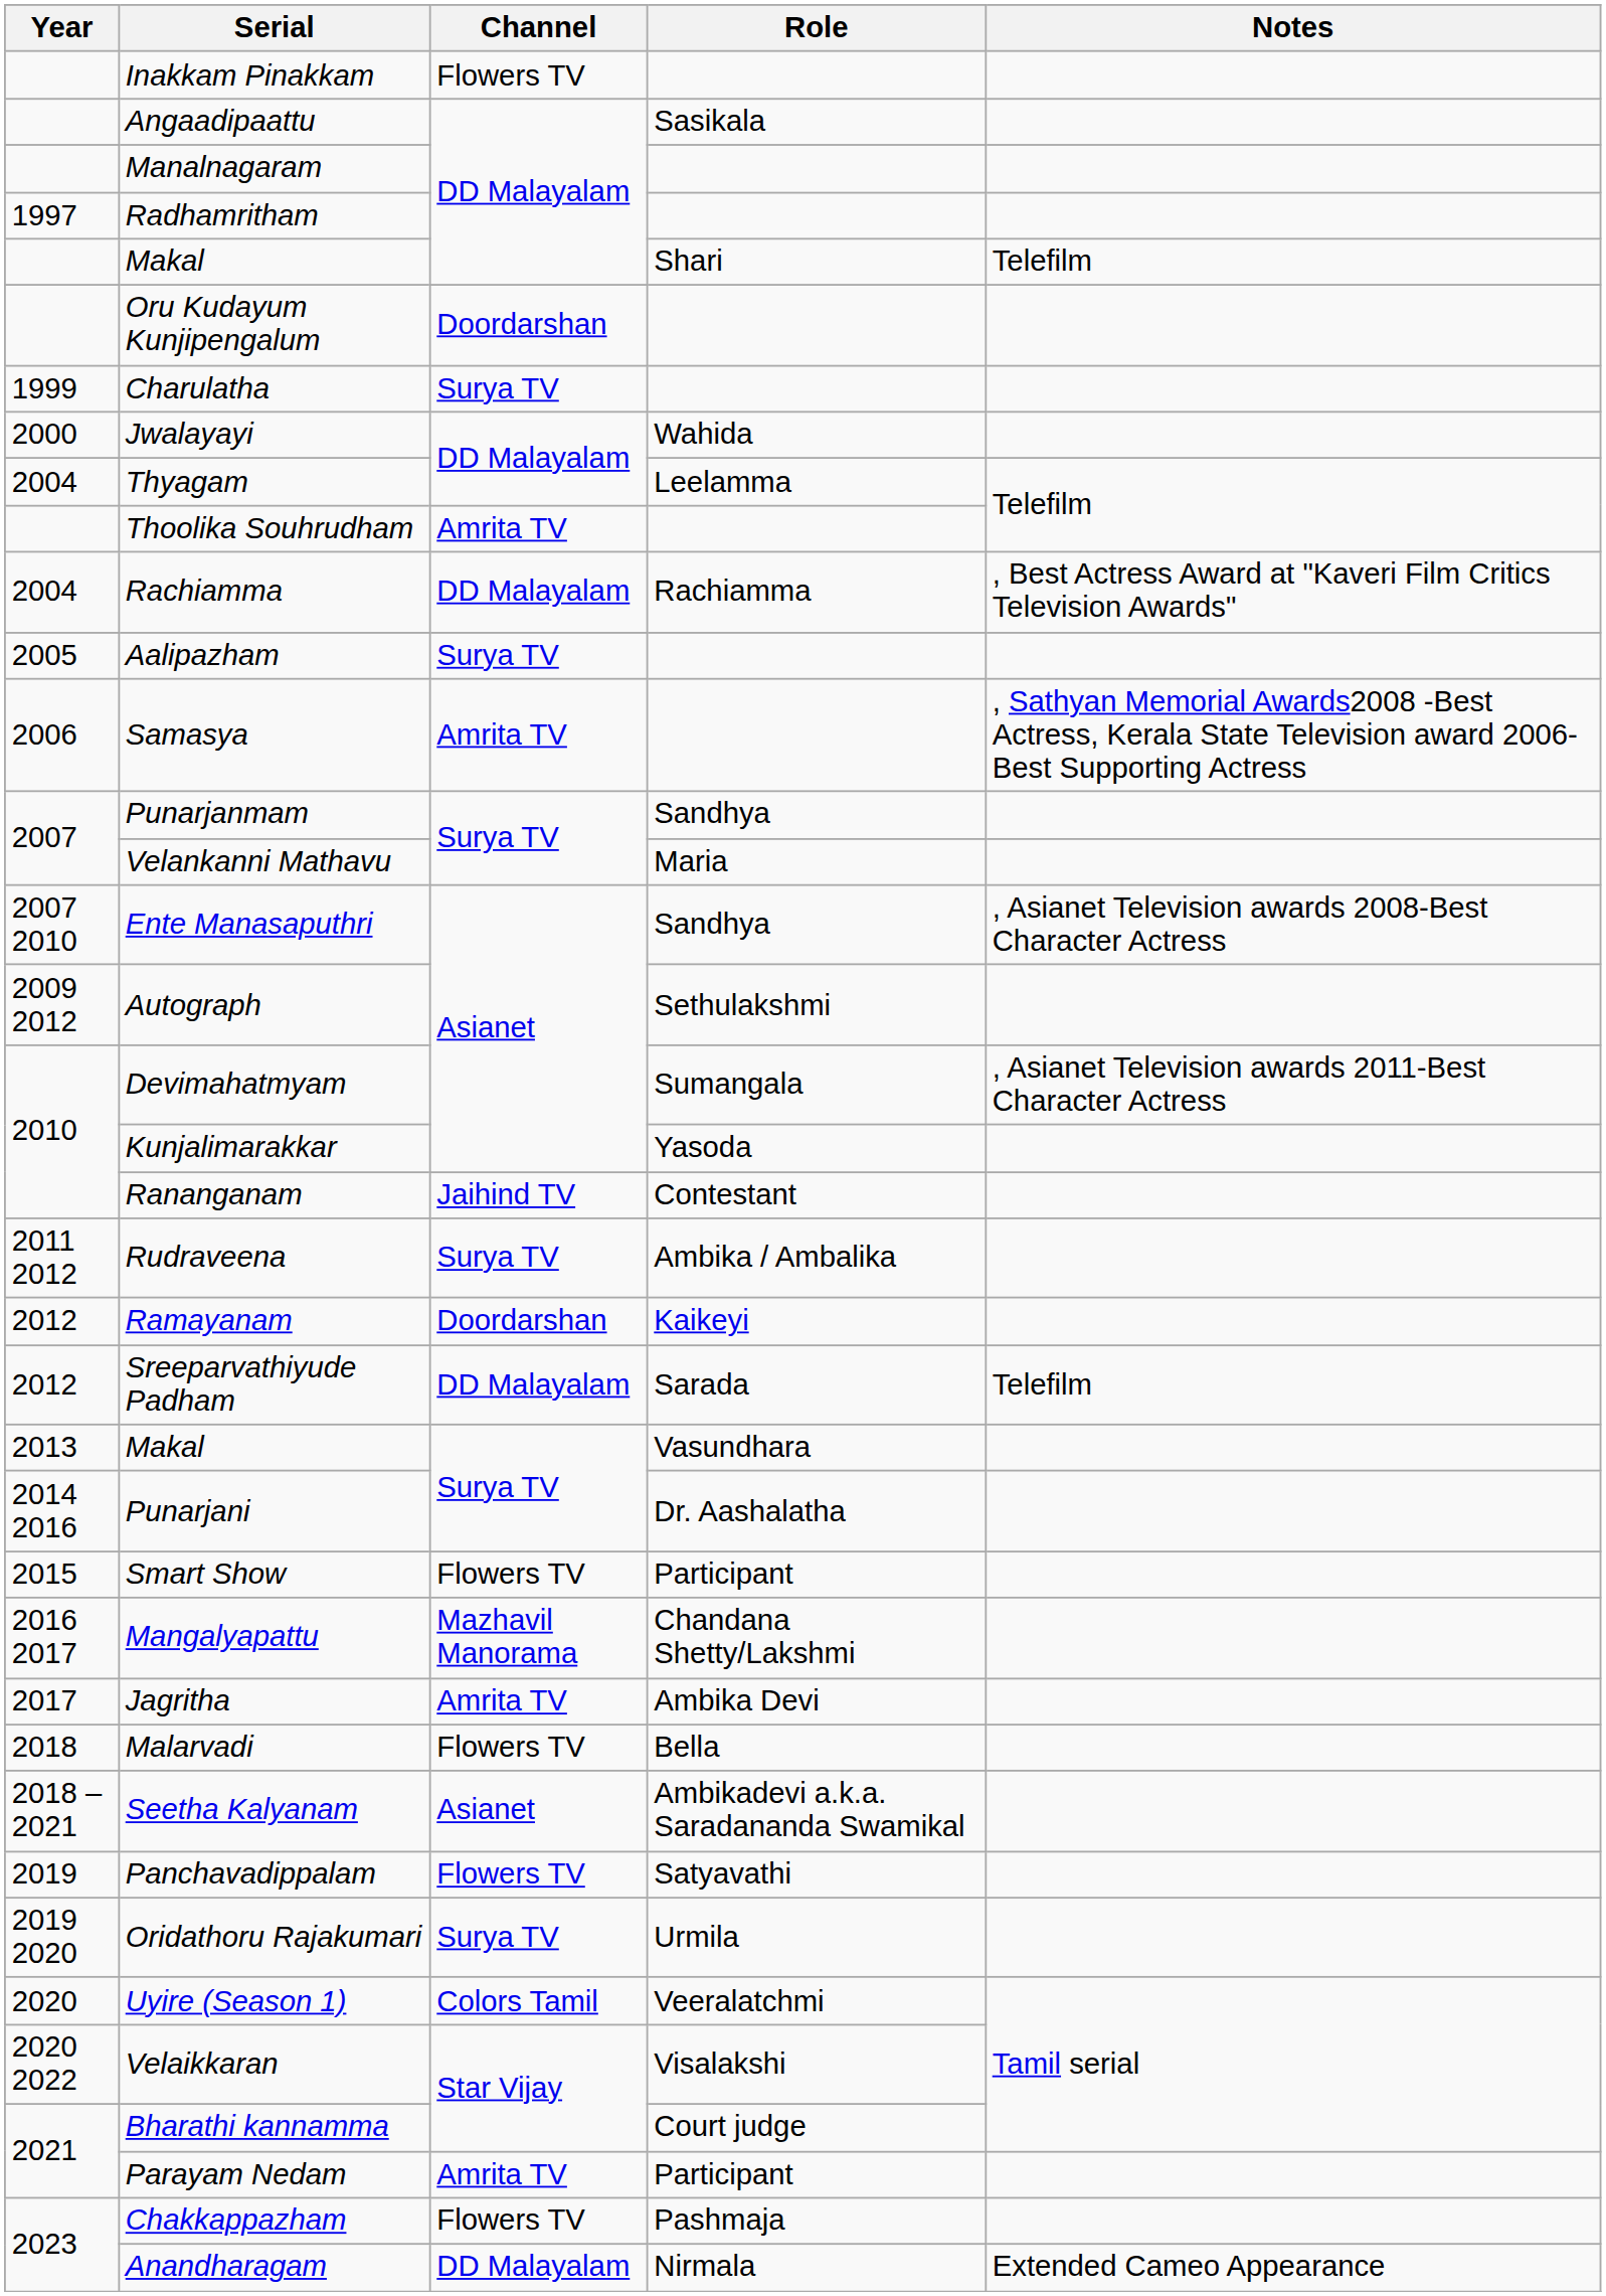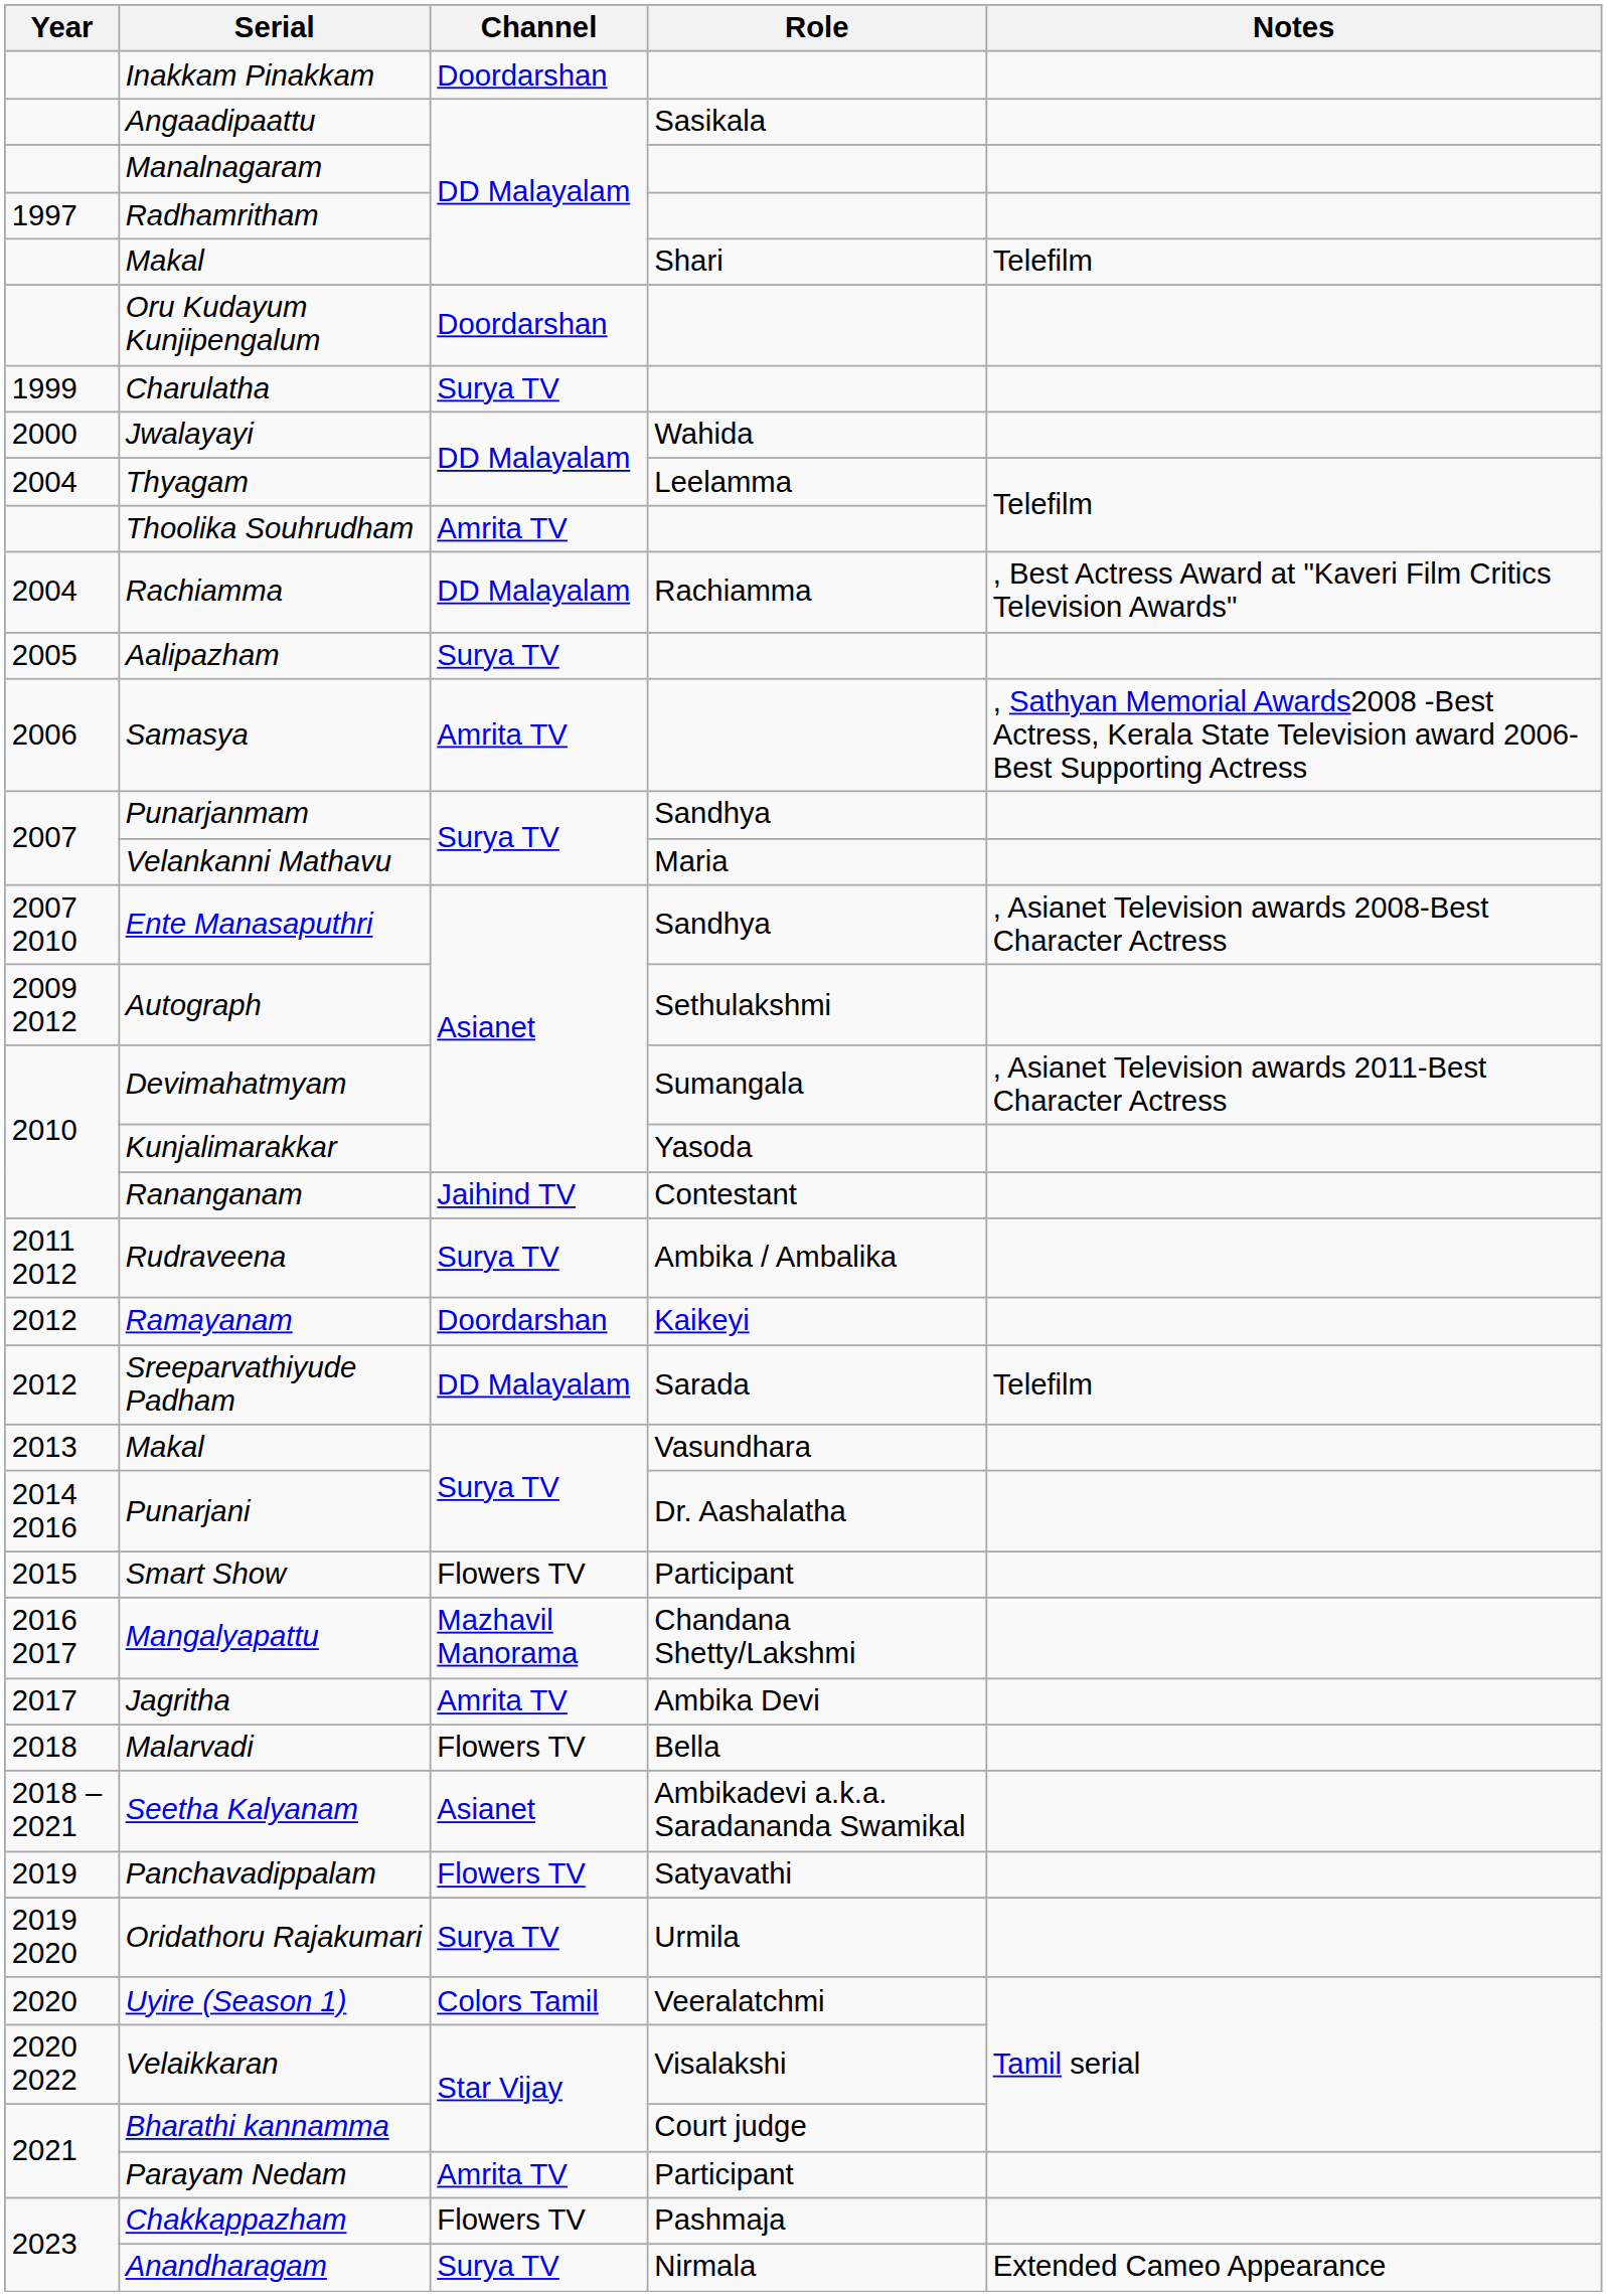Inakkam Pinakkam | Channel: Flowers TV -> Doordarshan
Anandharagam | Channel: DD Malayalam -> Surya TV
